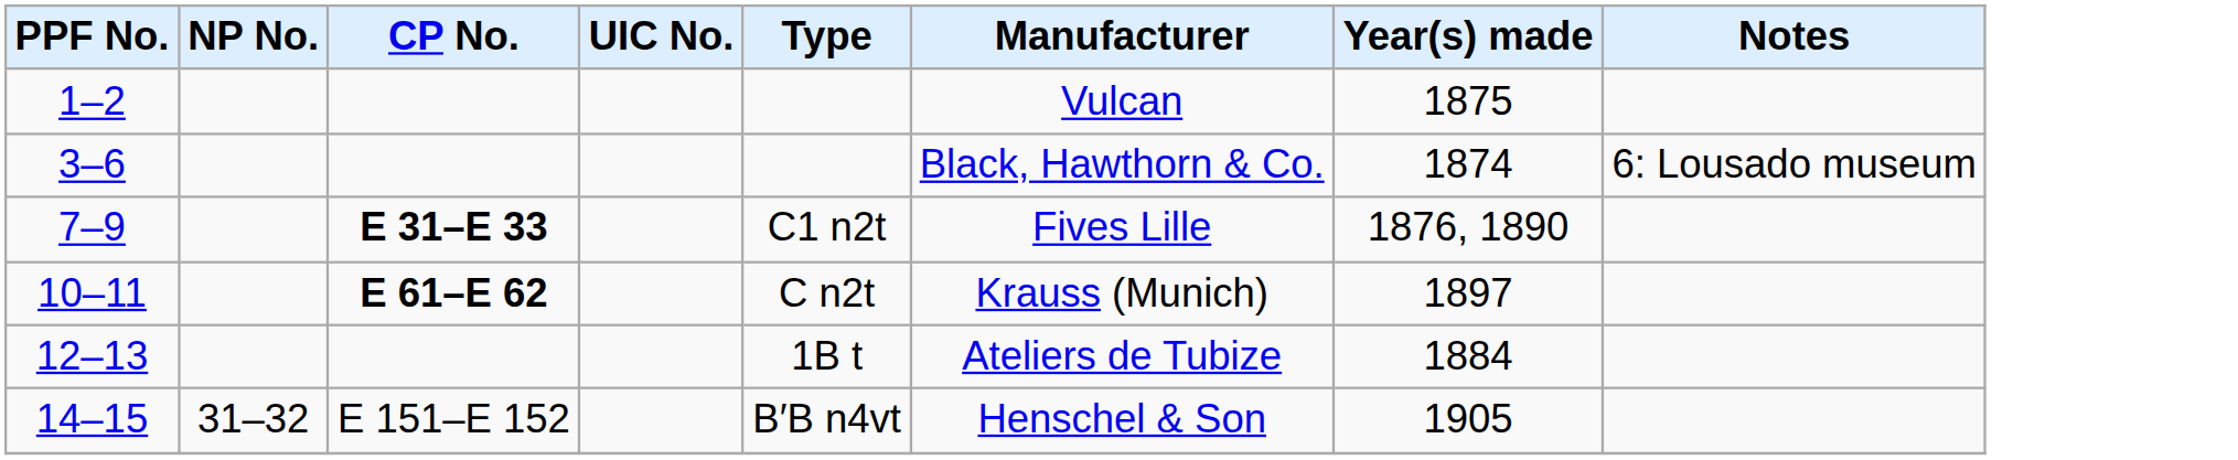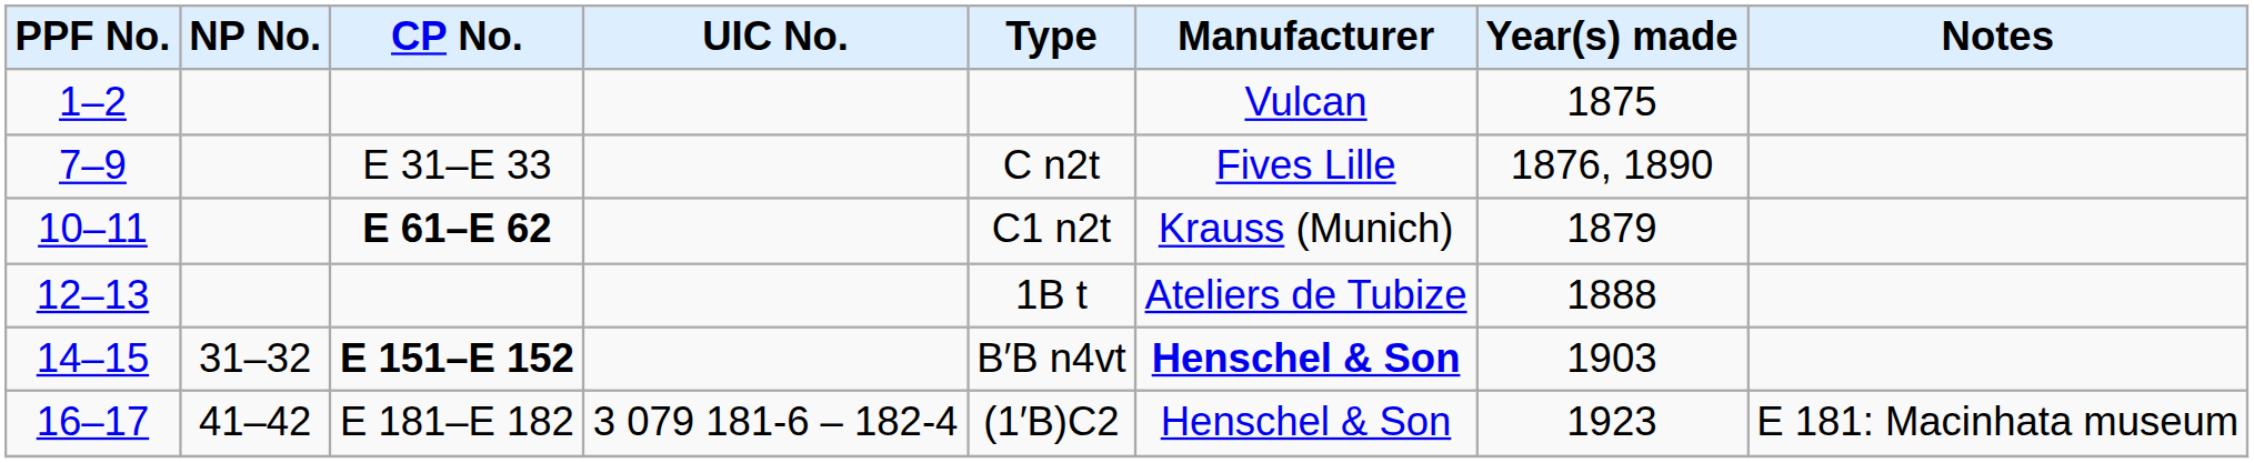- row: 3–6 | Black, Hawthorn & Co. | 1874 | 6: Lousado museum
7–9 | CP No.: bold -> normal
7–9 | Type: C1 n2t -> C n2t
10–11 | Type: C n2t -> C1 n2t
10–11 | Year(s) made: 1897 -> 1879
12–13 | Year(s) made: 1884 -> 1888
14–15 | CP No.: normal -> bold
14–15 | Manufacturer: normal -> bold
14–15 | Year(s) made: 1905 -> 1903
+ row: 16–17 | 41–42 | E 181–E 182 | 3 079 181-6 – 182-4 | (1′B)C2 | Henschel & Son | 1923 | E 181: Macinhata museum
